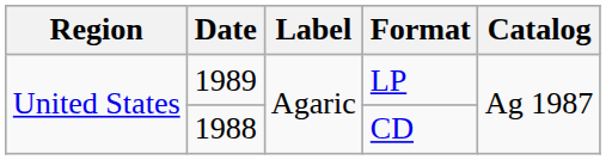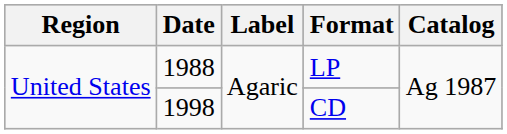LP | Date: 1989 -> 1988
CD | Date: 1988 -> 1998
